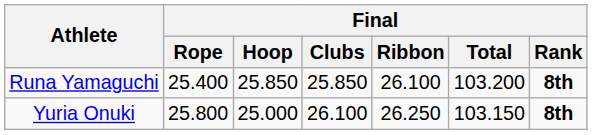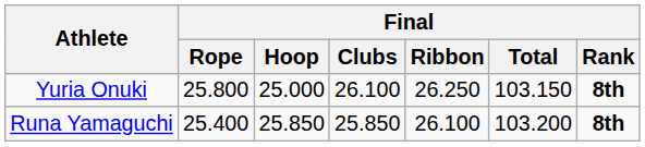rows swapped: Yuria Onuki <-> Runa Yamaguchi
